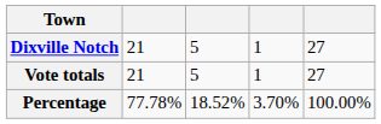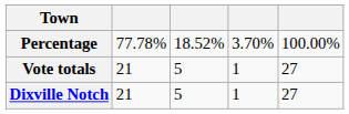rows swapped: Dixville Notch <-> Percentage
